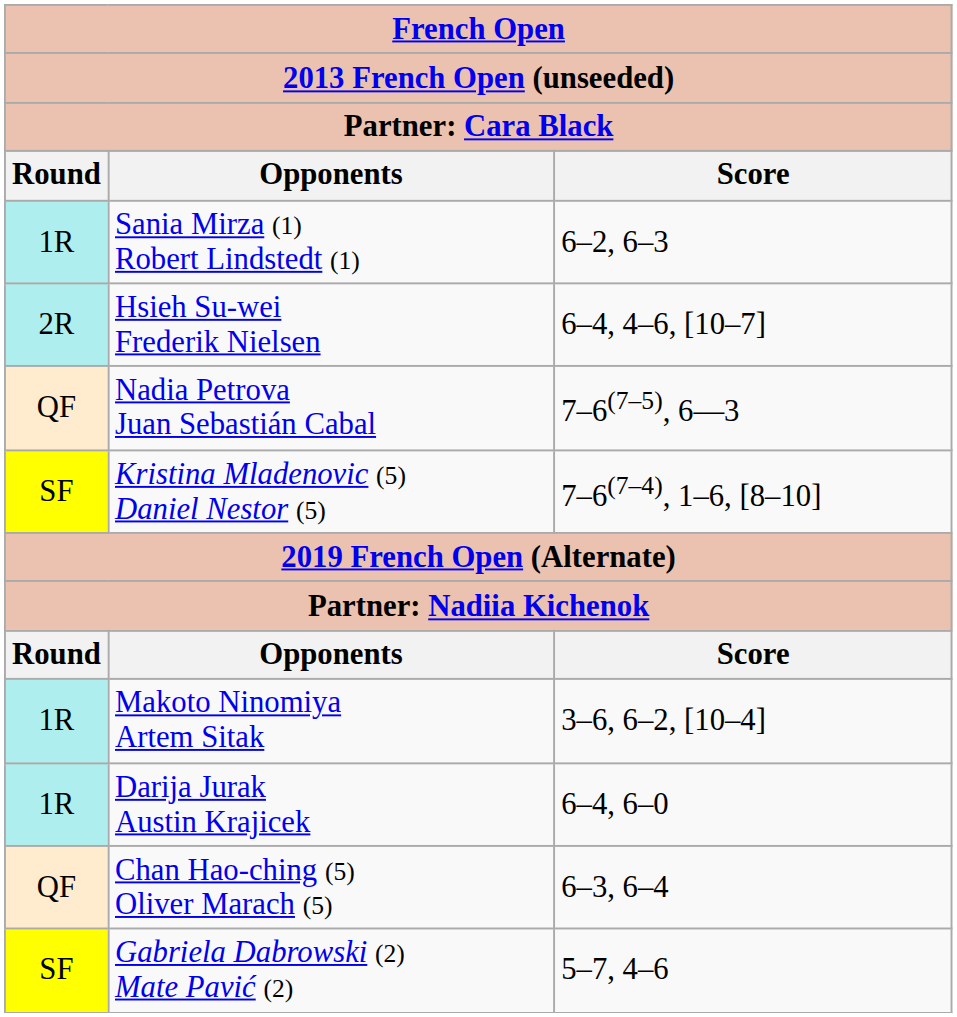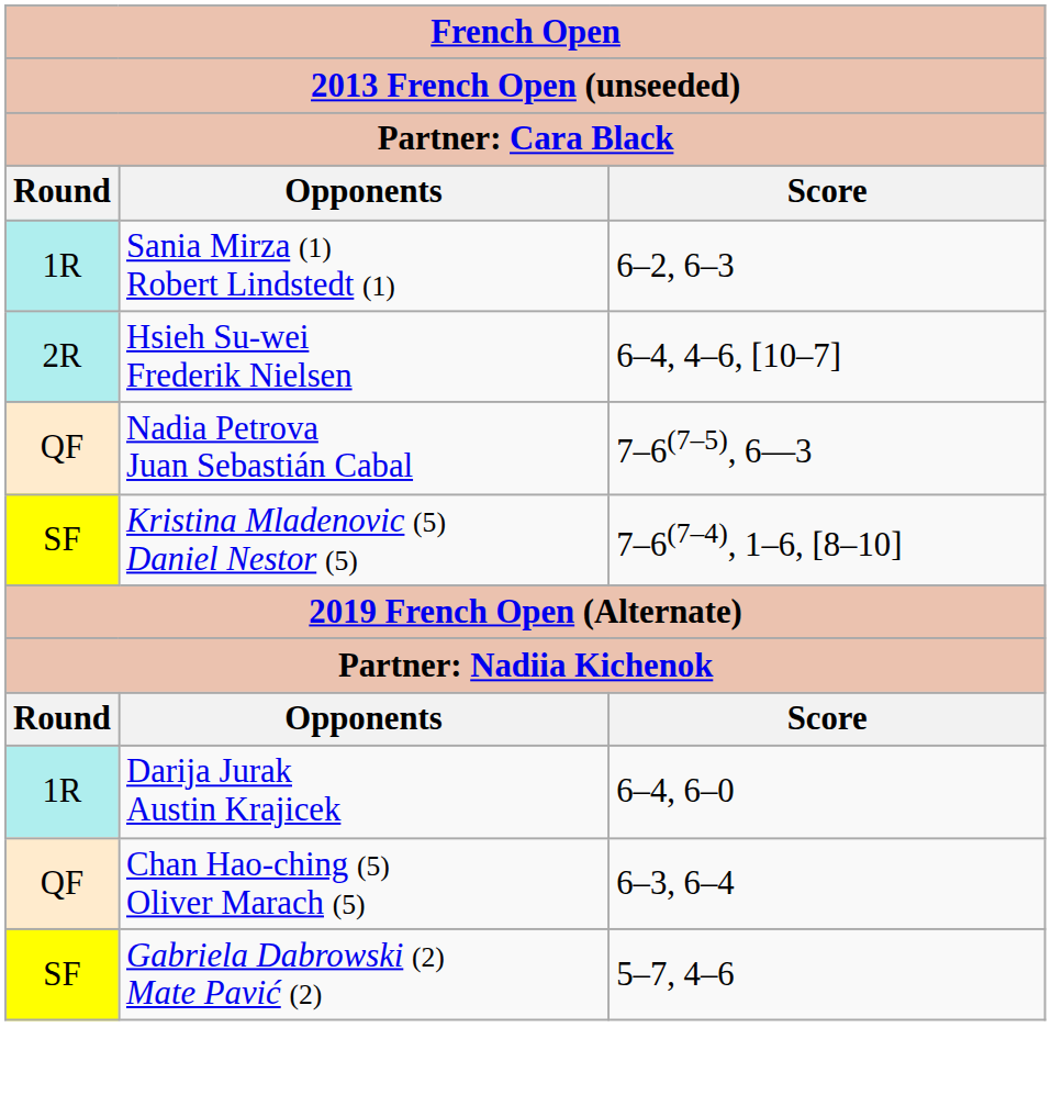- row: 1R | Makoto Ninomiya Artem Sitak | 3–6, 6–2, [10–4]
